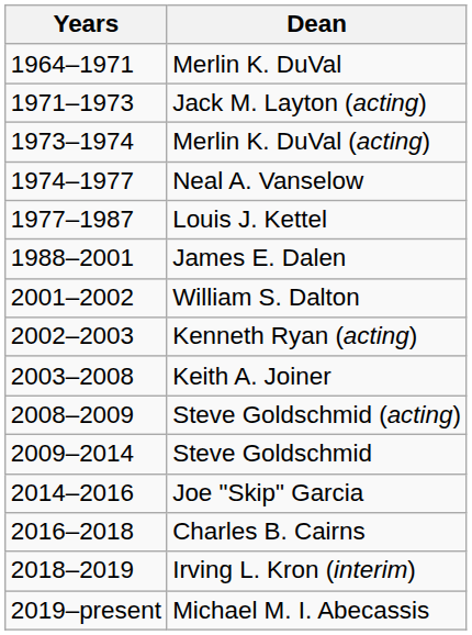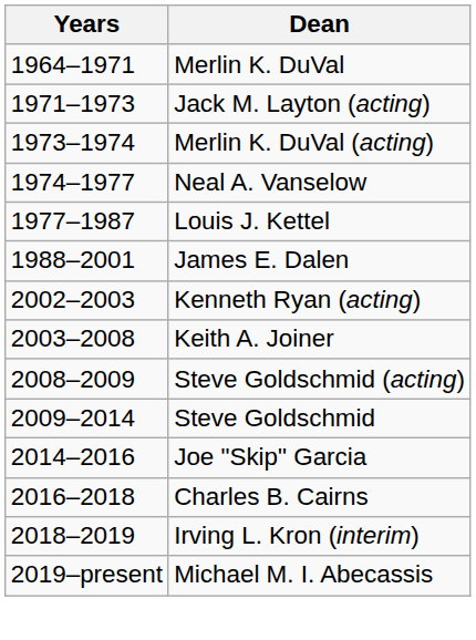- row: 2001–2002 | William S. Dalton
